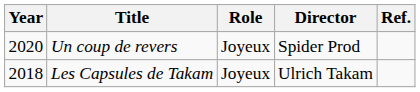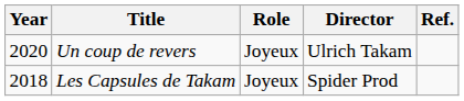Un coup de revers | Director: Spider Prod -> Ulrich Takam
Les Capsules de Takam | Director: Ulrich Takam -> Spider Prod
